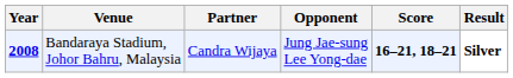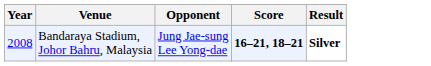- column: Partner | Candra Wijaya
Bandaraya Stadium, Johor Bahru, Malaysia | Year: bold -> normal
